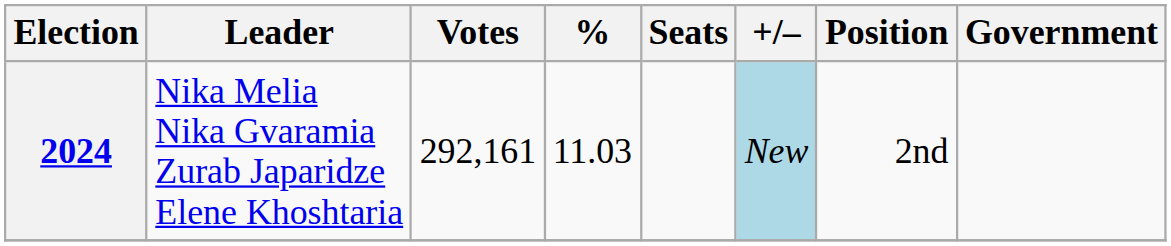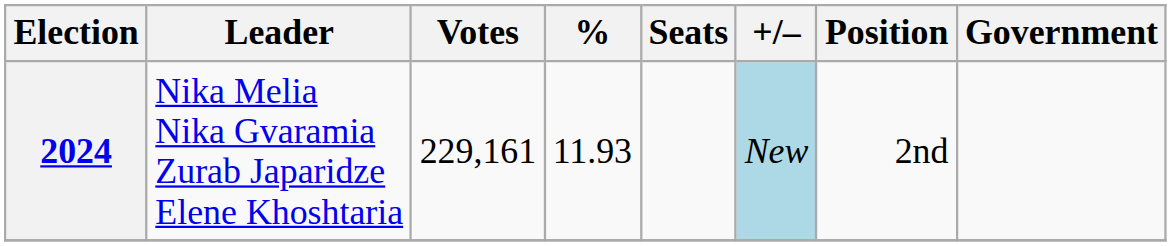2024 | Votes: 292,161 -> 229,161
2024 | %: 11.03 -> 11.93
